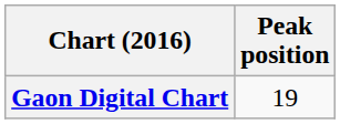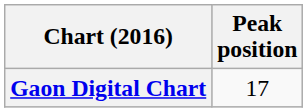Gaon Digital Chart | Peak position: 19 -> 17
